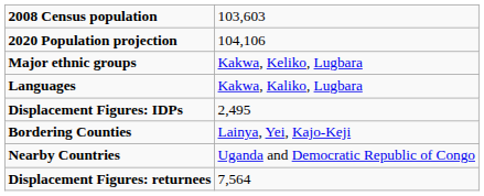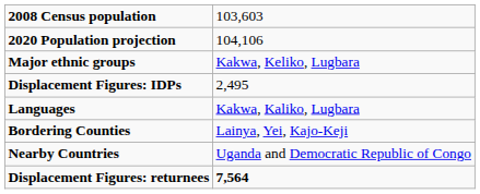rows swapped: Languages <-> Displacement Figures: IDPs
Displacement Figures: returnees | column 2: normal -> bold
